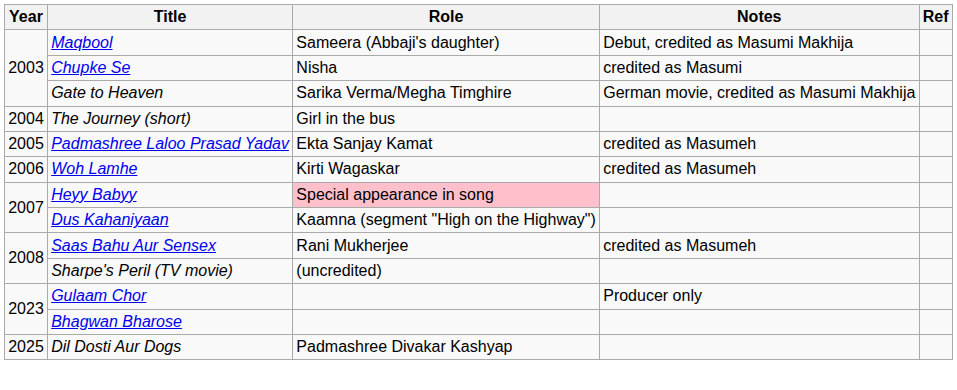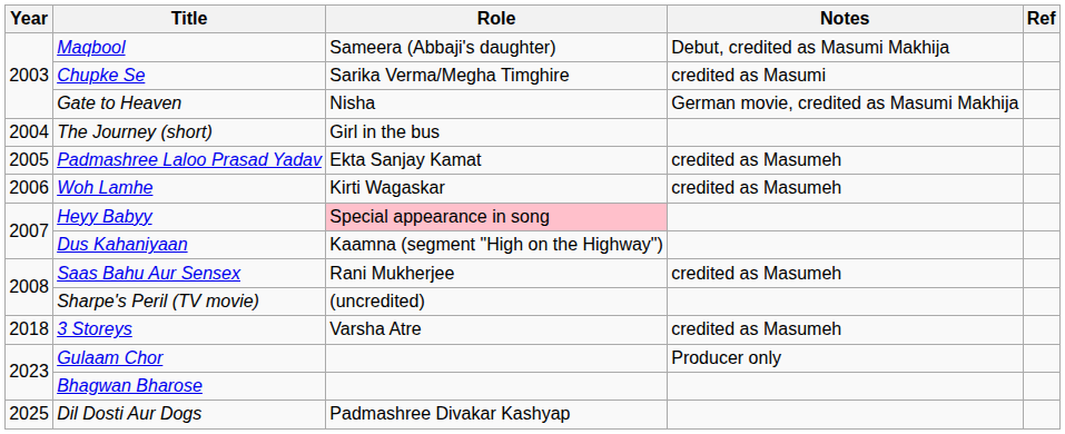Chupke Se | Role: Nisha -> Sarika Verma/Megha Timghire
Gate to Heaven | Role: Sarika Verma/Megha Timghire -> Nisha
+ row: 2018 | 3 Storeys | Varsha Atre | credited as Masumeh
